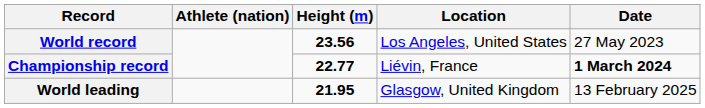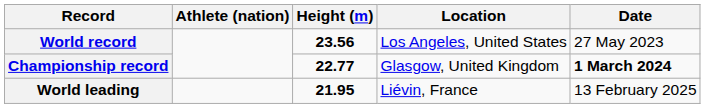Championship record | Location: Liévin, France -> Glasgow, United Kingdom
World leading | Location: Glasgow, United Kingdom -> Liévin, France
